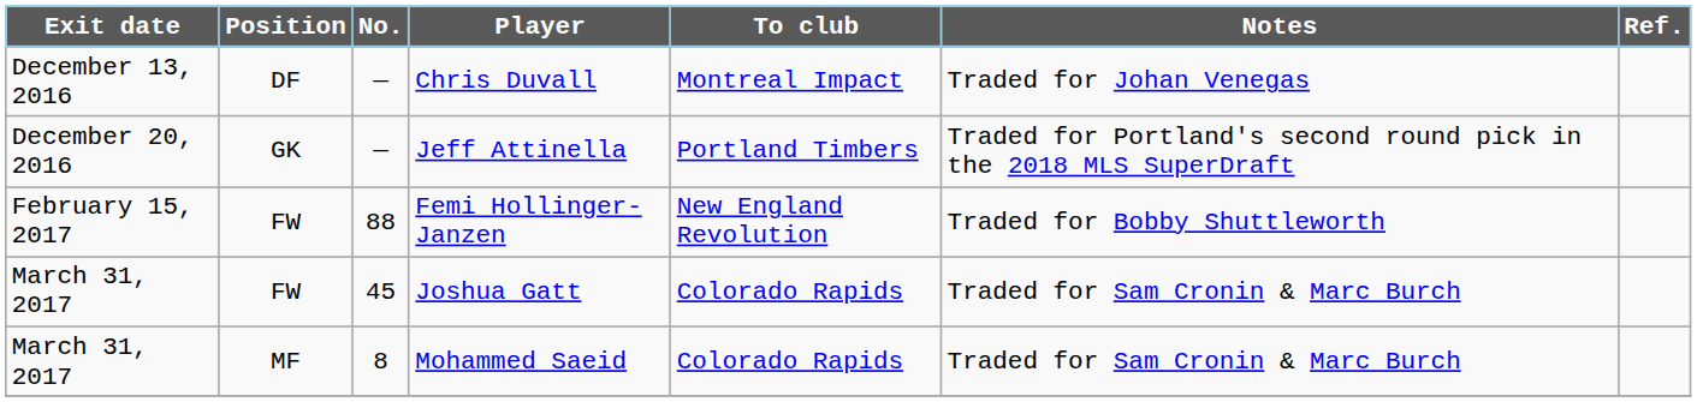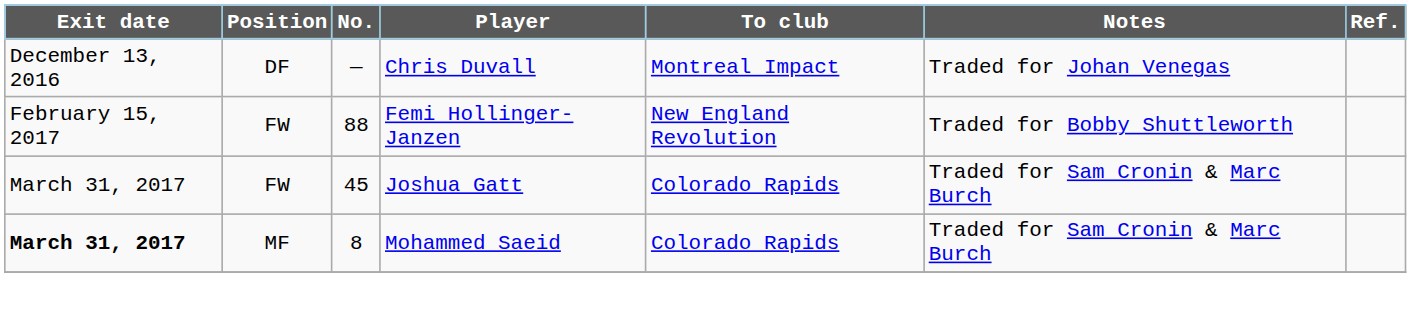- row: December 20, 2016 | GK | — | Jeff Attinella | Portland Timbers | Traded for Portland's second round pick in the 2018 MLS SuperDraft
Mohammed Saeid | Exit date: normal -> bold
